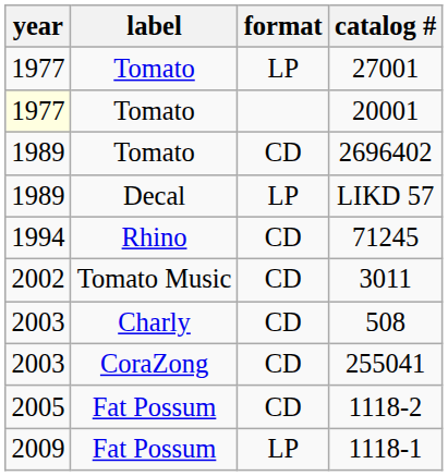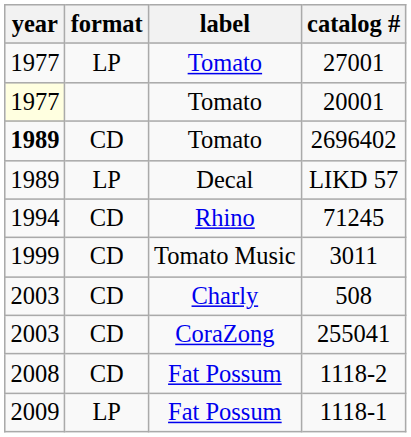columns swapped: format <-> label
2696402 | year: normal -> bold
3011 | year: 2002 -> 1999
1118-2 | year: 2005 -> 2008
